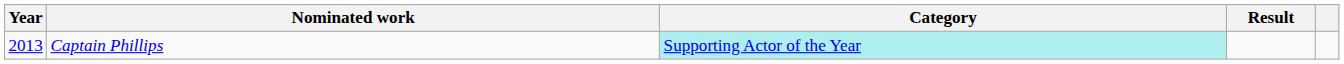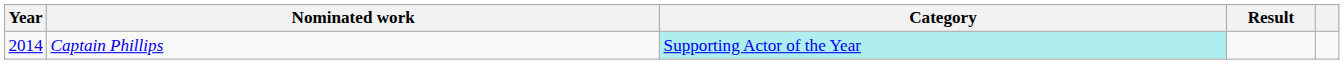Captain Phillips | Year: 2013 -> 2014
